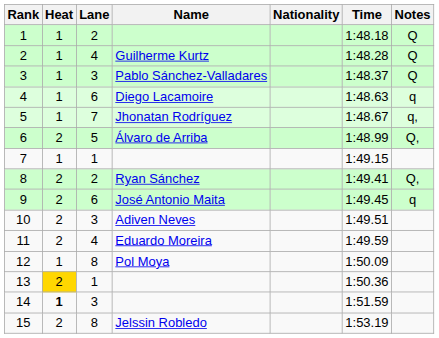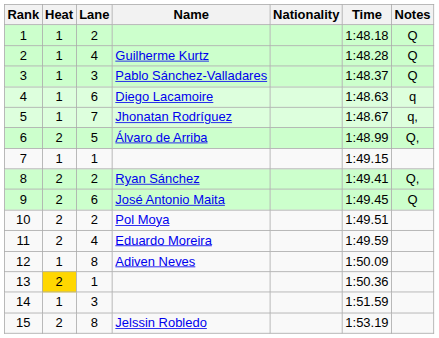9 | Notes: q -> Q
10 | Lane: 3 -> 2
10 | Name: Adiven Neves -> Pol Moya
12 | Name: Pol Moya -> Adiven Neves
14 | Heat: bold -> normal
